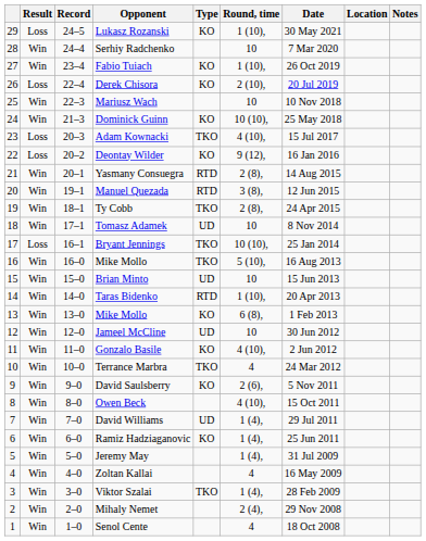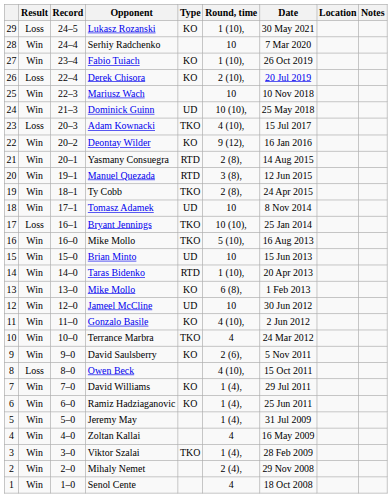Dominick Guinn | Type: KO -> UD
Deontay Wilder | Result: Loss -> Win
Owen Beck | Result: Win -> Loss
David Williams | Type: UD -> KO
